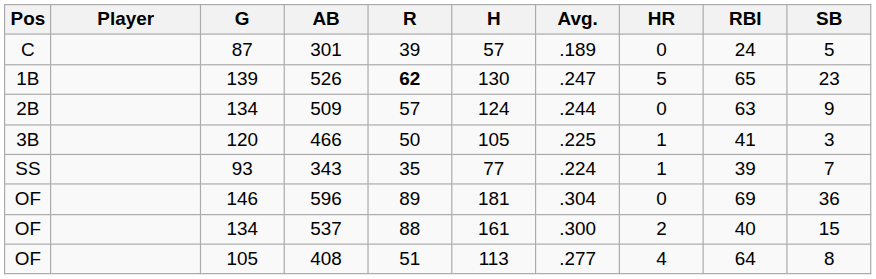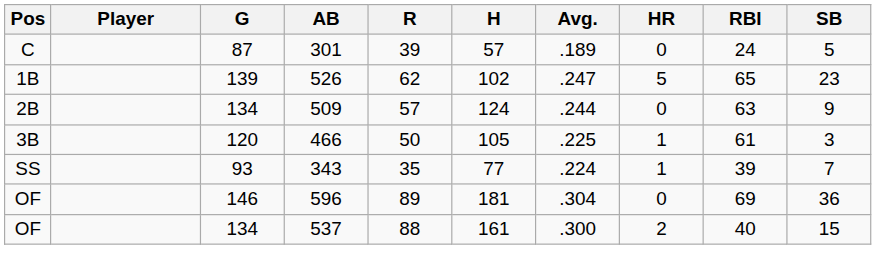526 | R: bold -> normal
526 | H: 130 -> 102
466 | RBI: 41 -> 61
- row: OF | 105 | 408 | 51 | 113 | .277 | 4 | 64 | 8
